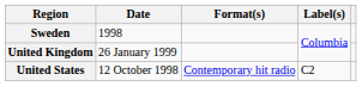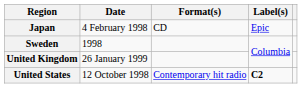+ row: Japan | 4 February 1998 | CD | Epic
United States | Label(s): normal -> bold
